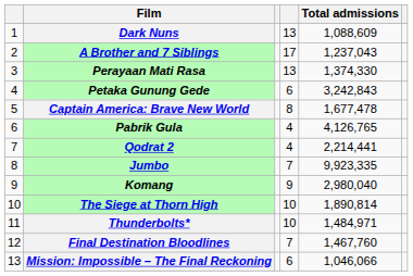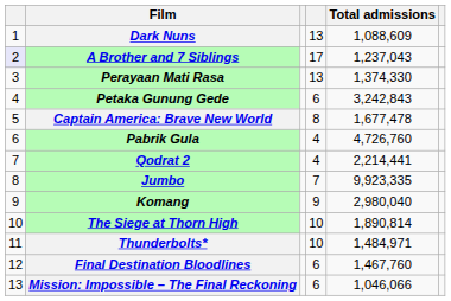A Brother and 7 Siblings | column 1: no background -> lavender background
Pabrik Gula | Total admissions: 4,126,765 -> 4,726,760
Final Destination Bloodlines | column 4: 7 -> 6
